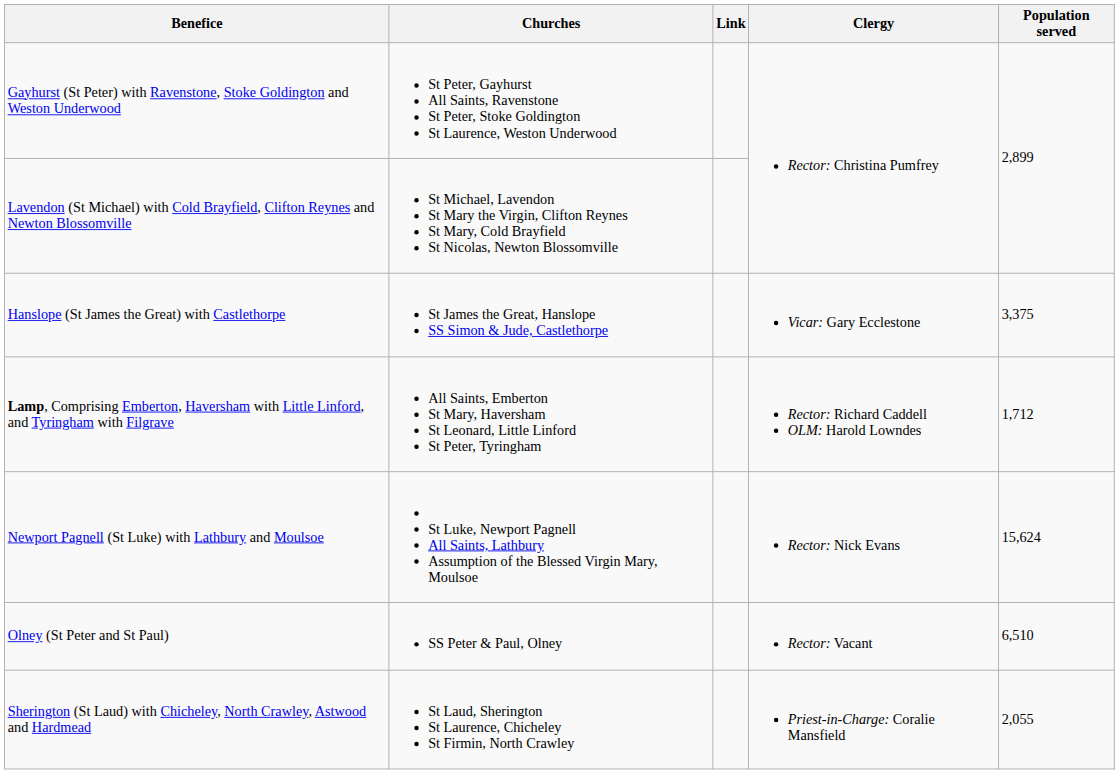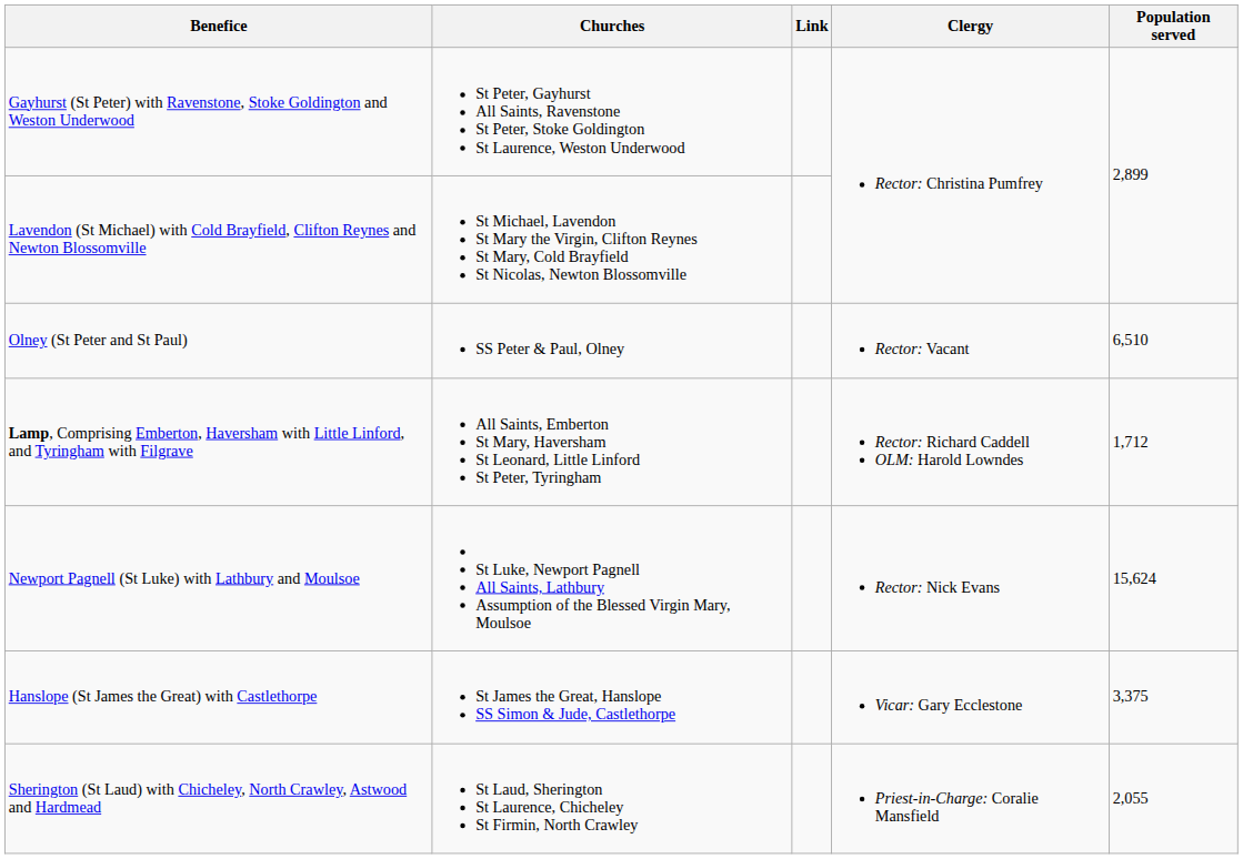rows swapped: Hanslope (St James the Great) with Castlethorpe <-> Olney (St Peter and St Paul)
